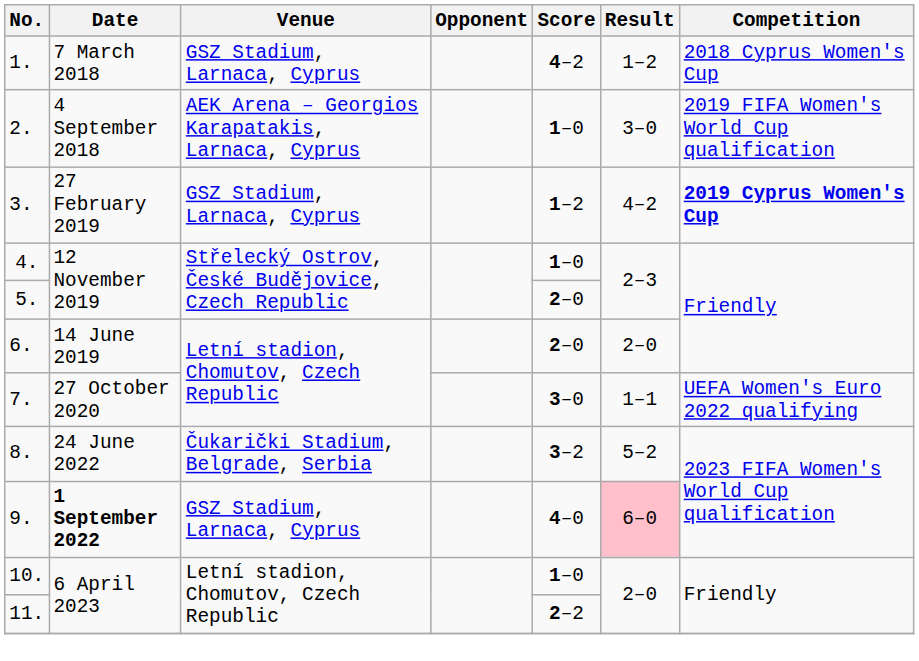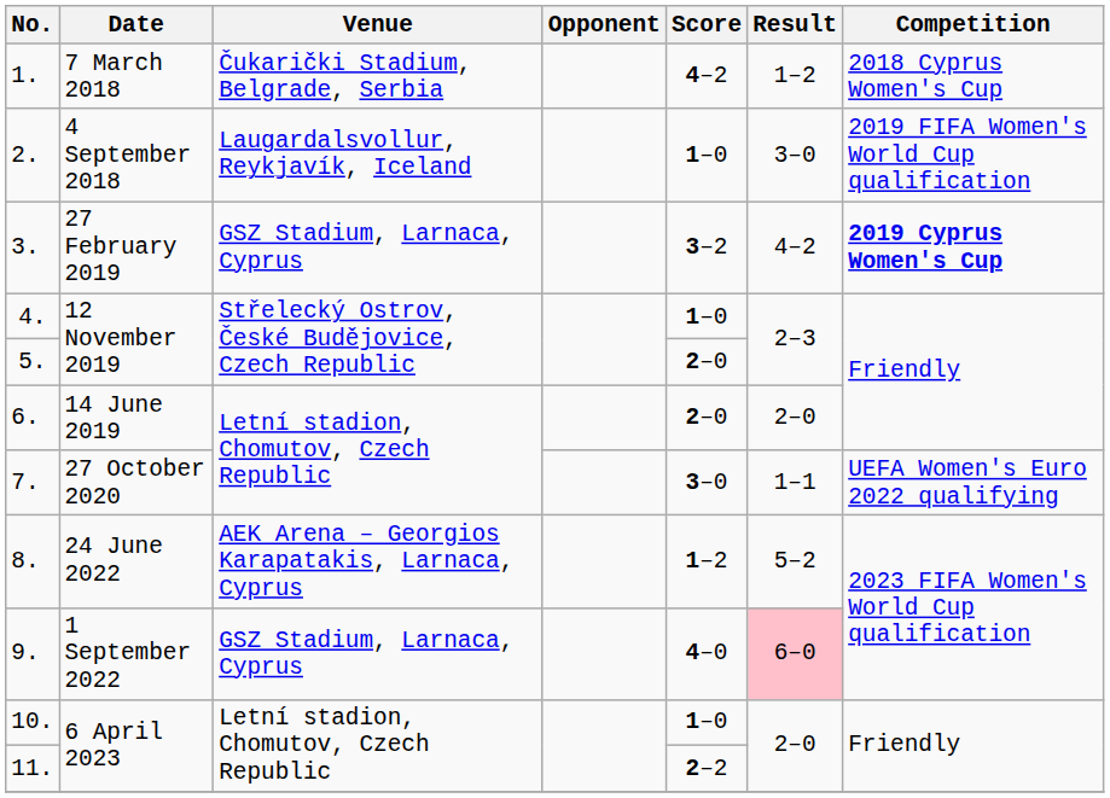1. | Venue: GSZ Stadium, Larnaca, Cyprus -> Čukarički Stadium, Belgrade, Serbia
2. | Venue: AEK Arena – Georgios Karapatakis, Larnaca, Cyprus -> Laugardalsvollur, Reykjavík, Iceland
3. | Score: 1–2 -> 3–2
8. | Venue: Čukarički Stadium, Belgrade, Serbia -> AEK Arena – Georgios Karapatakis, Larnaca, Cyprus
8. | Score: 3–2 -> 1–2
9. | Date: bold -> normal
